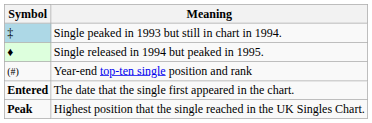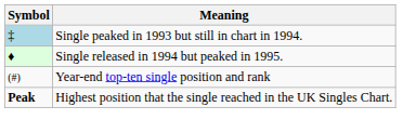- row: Entered | The date that the single first appeared in the chart.
